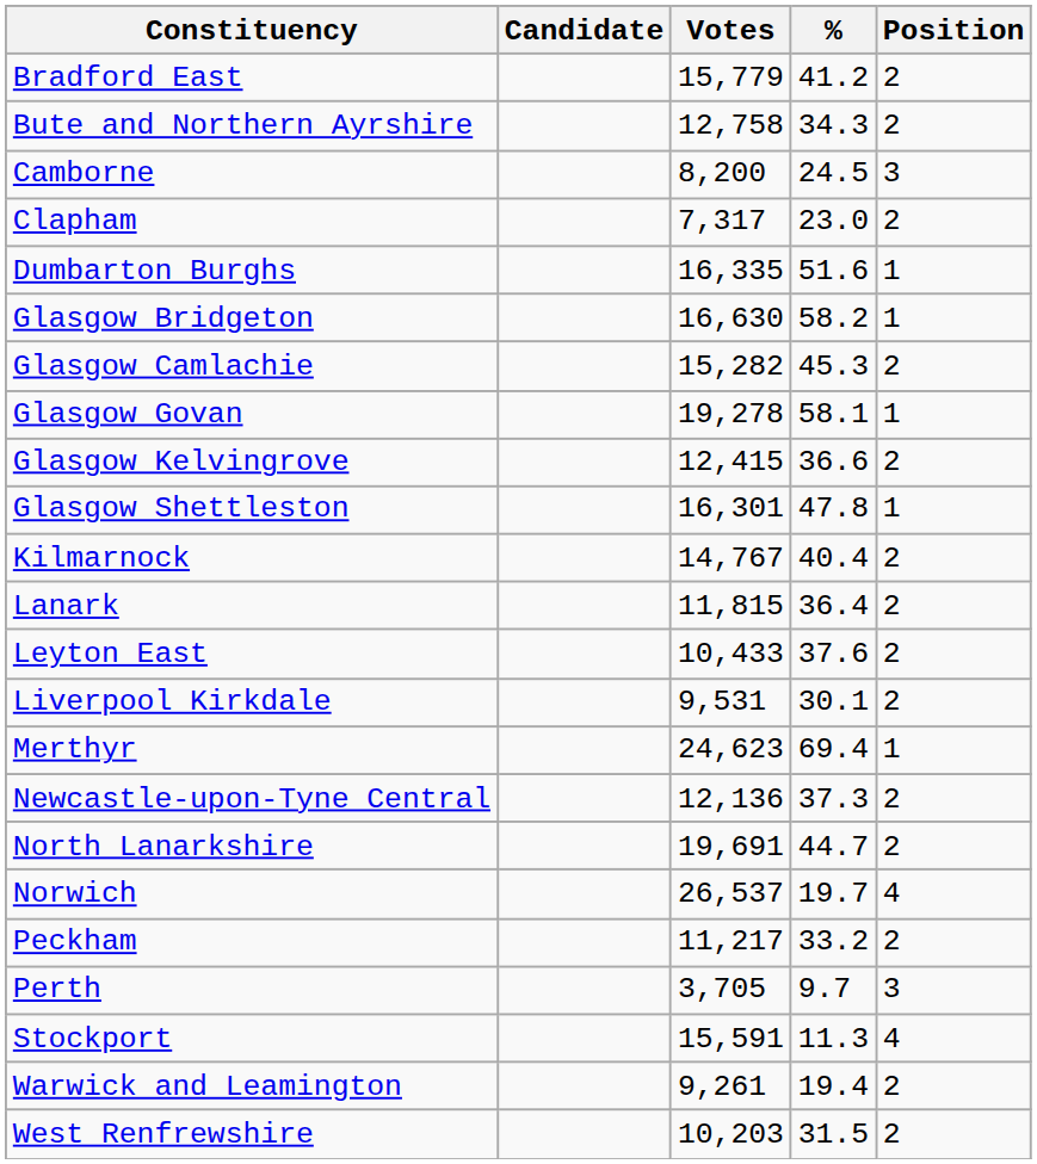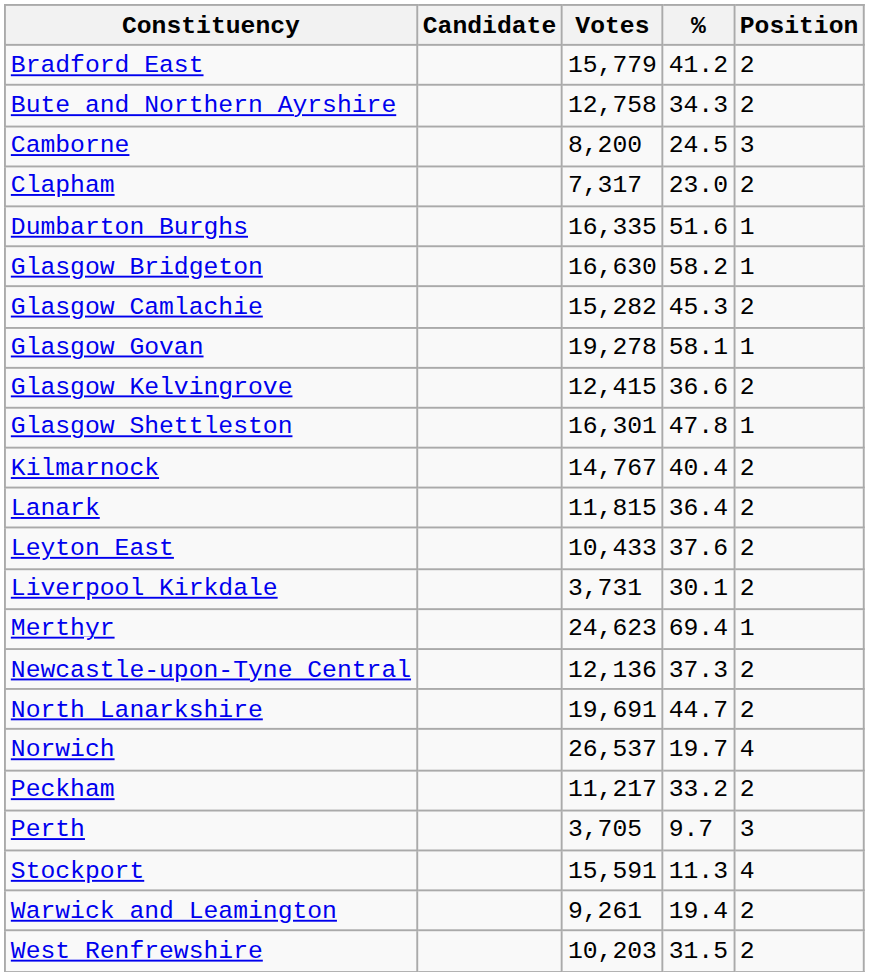Liverpool Kirkdale | Votes: 9,531 -> 3,731
